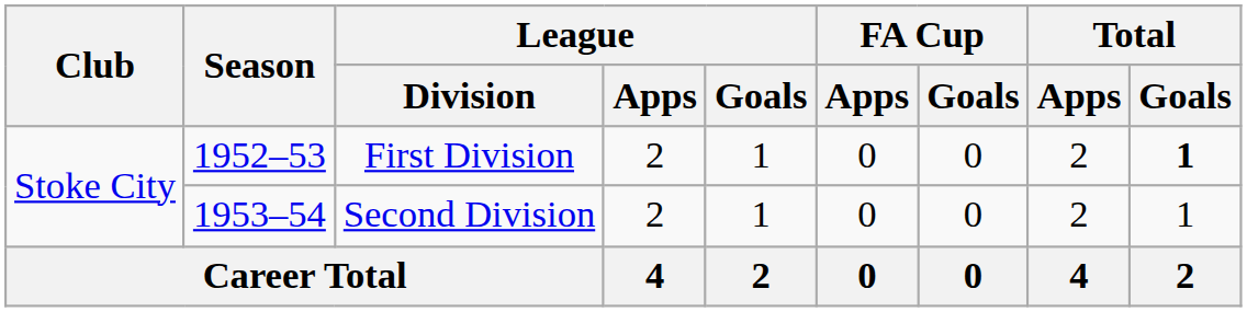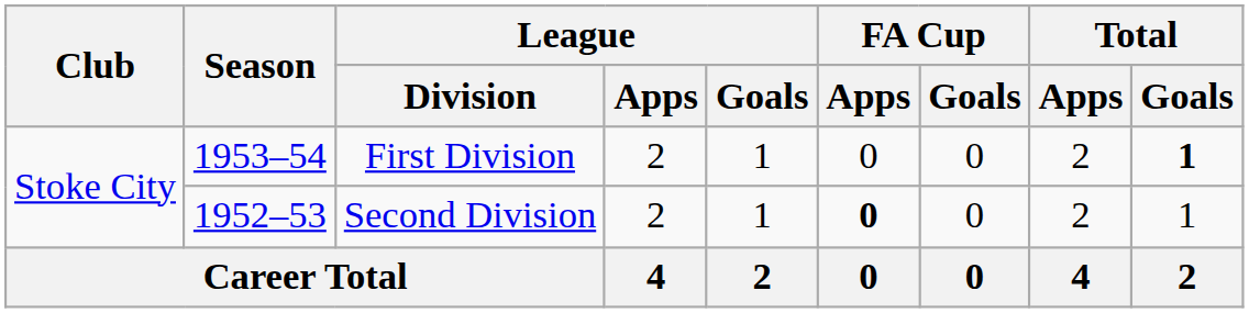First Division | Season: 1952–53 -> 1953–54
Second Division | Season: 1953–54 -> 1952–53
Second Division | FA Cup / Apps: normal -> bold
